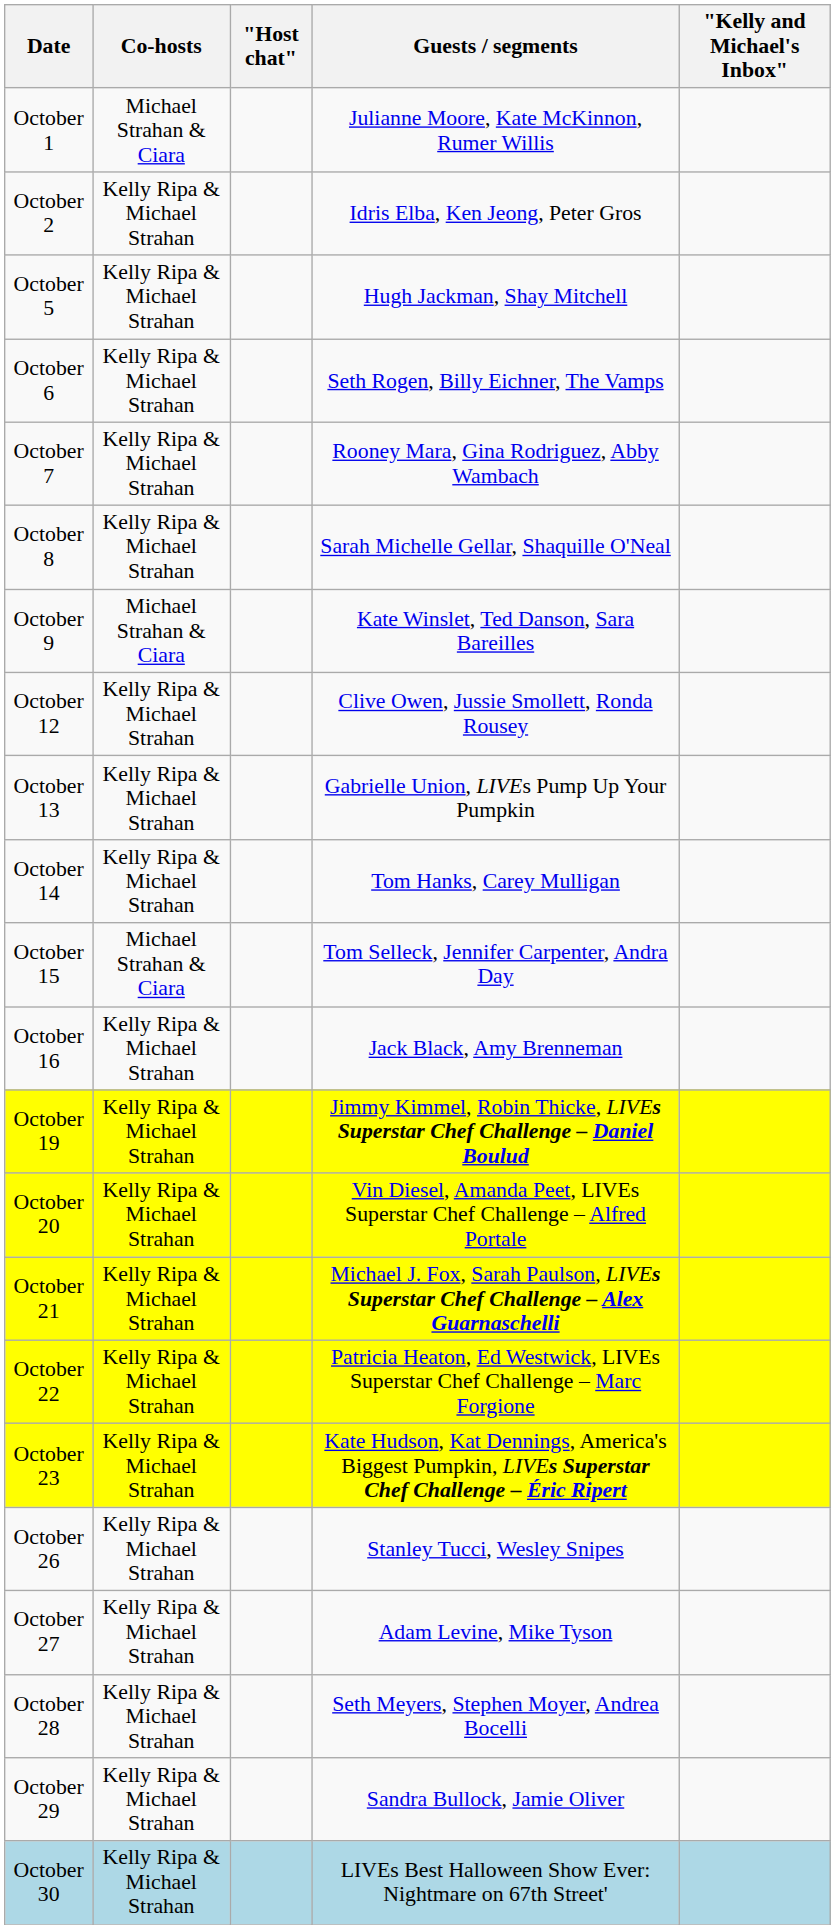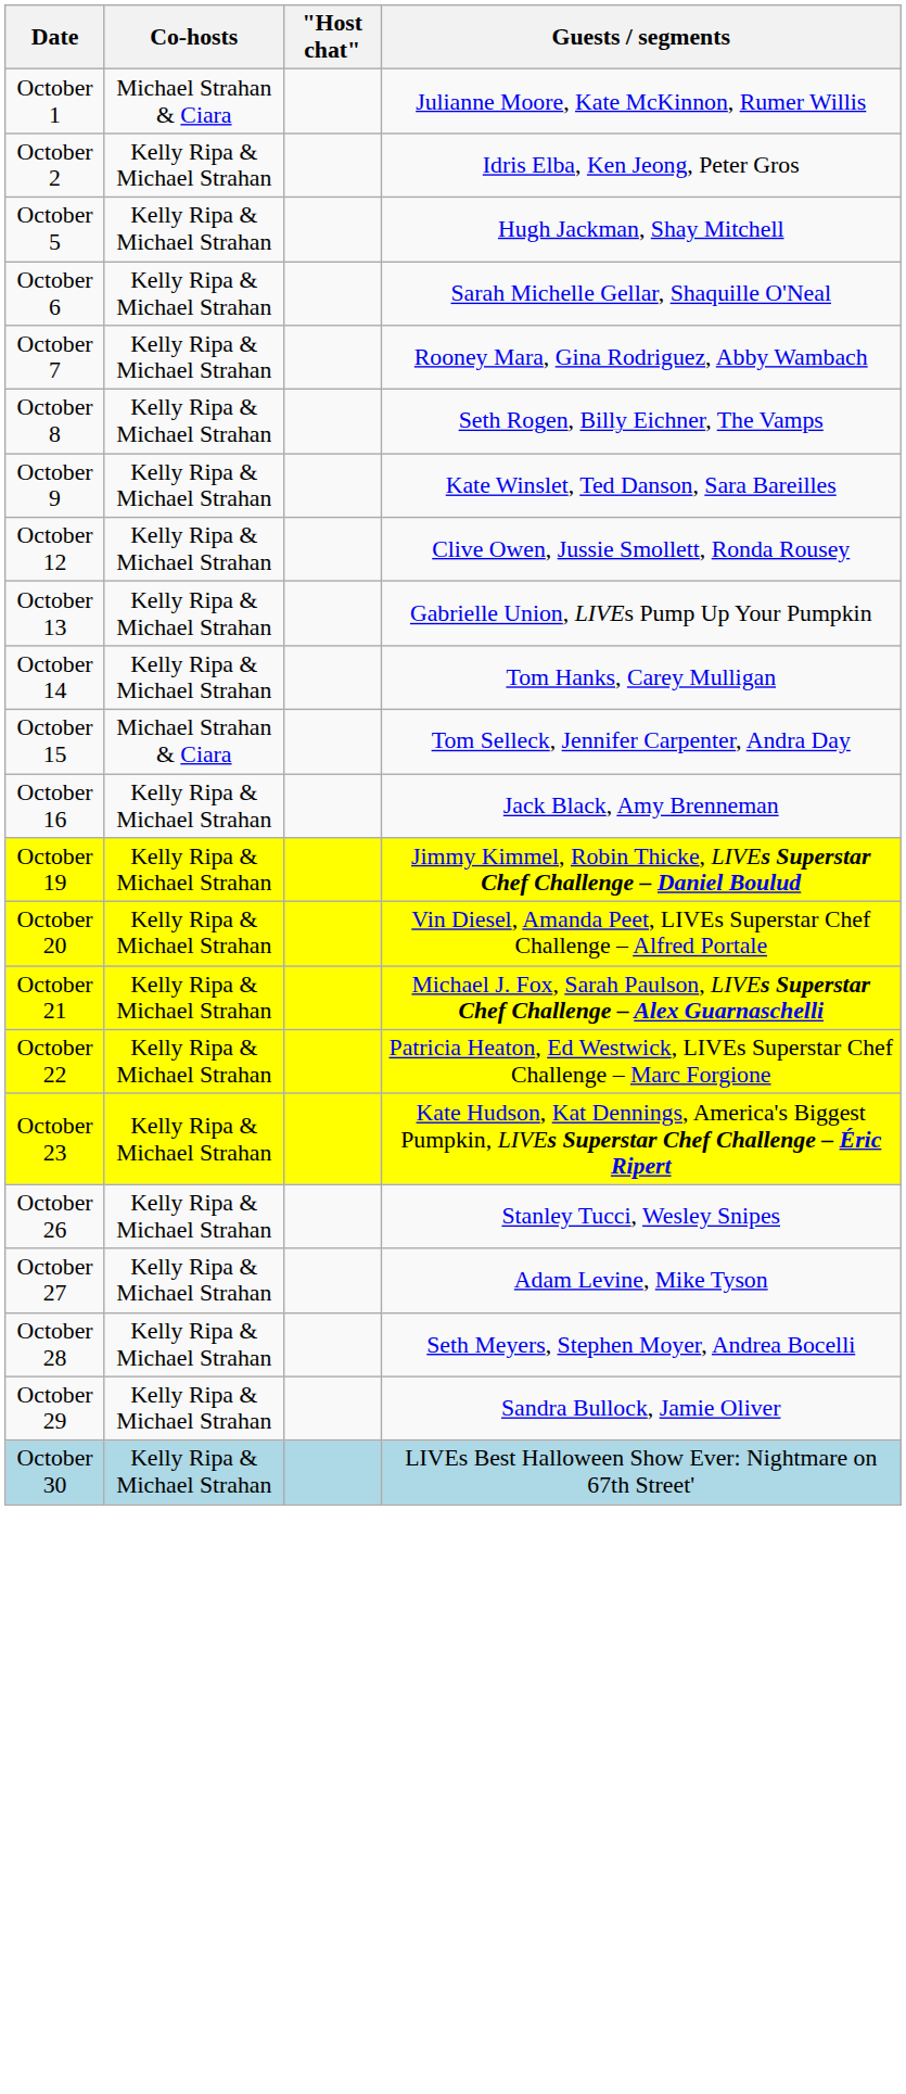- column: "Kelly and Michael's Inbox"
October 6 | Guests / segments: Seth Rogen, Billy Eichner, The Vamps -> Sarah Michelle Gellar, Shaquille O'Neal
October 8 | Guests / segments: Sarah Michelle Gellar, Shaquille O'Neal -> Seth Rogen, Billy Eichner, The Vamps
October 9 | Co-hosts: Michael Strahan & Ciara -> Kelly Ripa & Michael Strahan
